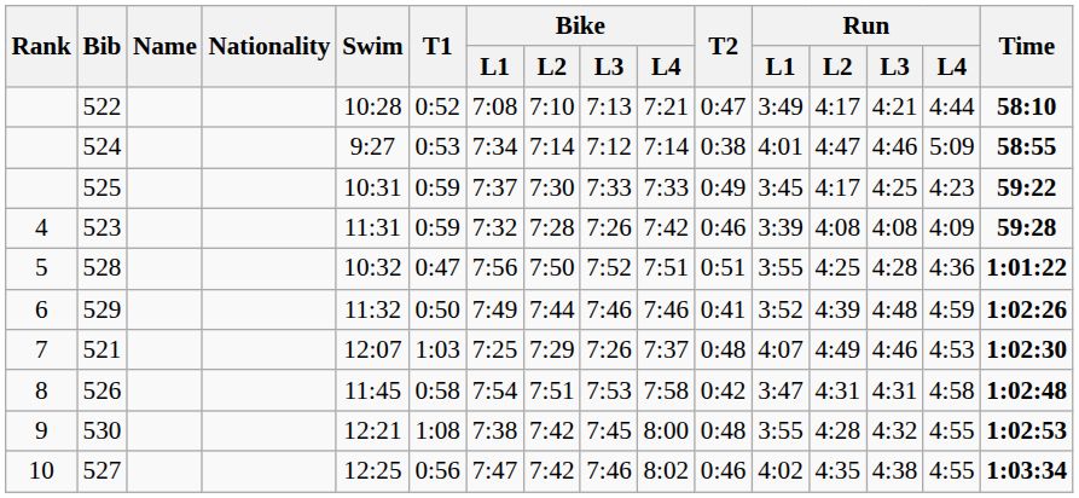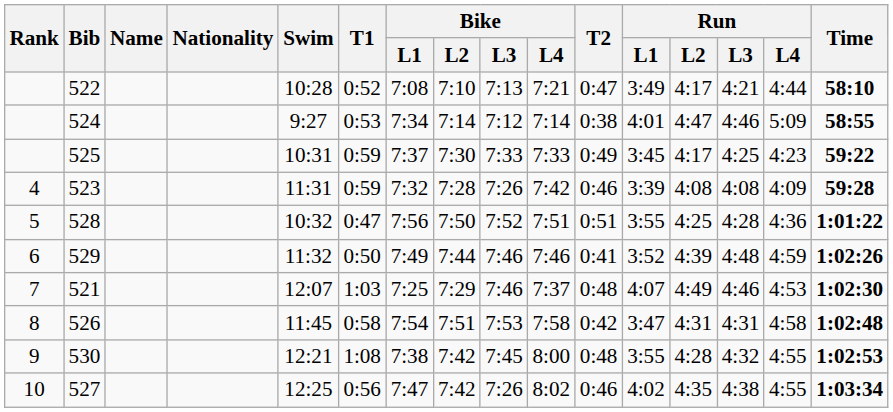521 | Bike / L3: 7:26 -> 7:46
527 | Bike / L3: 7:46 -> 7:26
